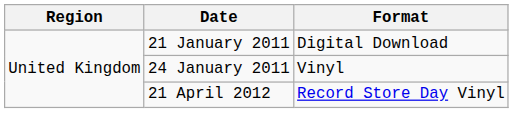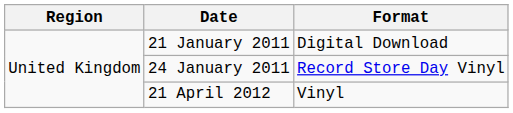24 January 2011 | Format: Vinyl -> Record Store Day Vinyl
21 April 2012 | Format: Record Store Day Vinyl -> Vinyl
